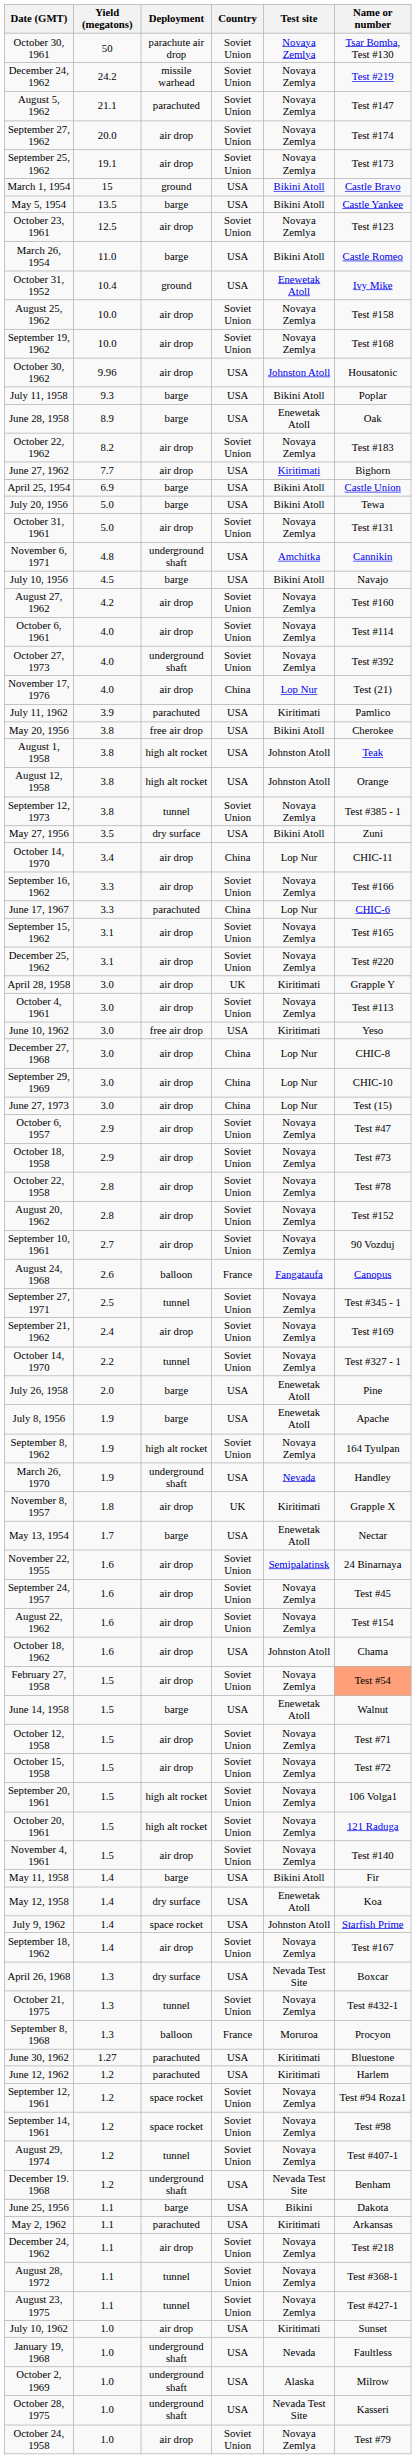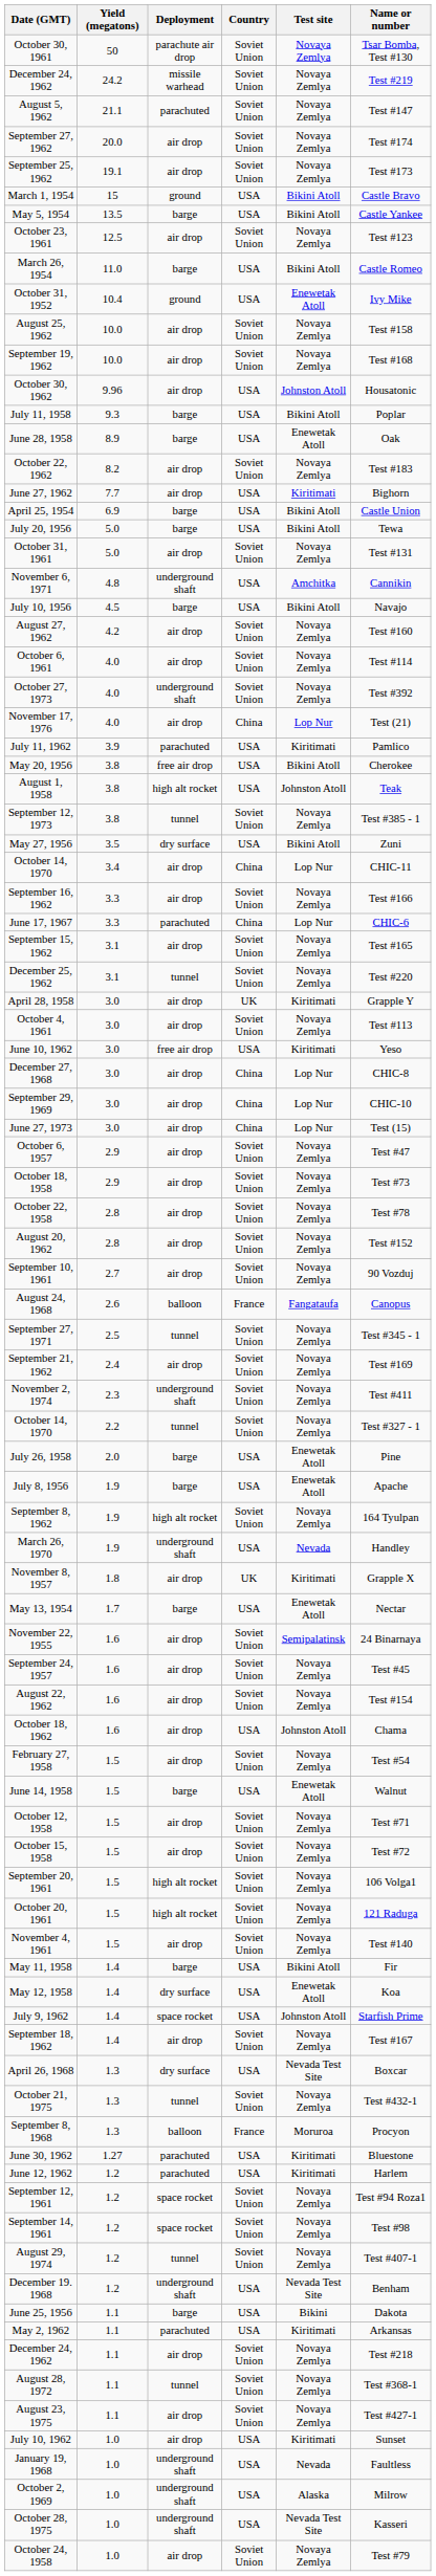- row: August 12, 1958 | 3.8 | high alt rocket | USA | Johnston Atoll | Orange
December 25, 1962 | Deployment: air drop -> tunnel
+ row: November 2, 1974 | 2.3 | underground shaft | Soviet Union | Novaya Zemlya | Test #411
February 27, 1958 | Name or number: lightsalmon background -> no background
August 23, 1975 | Deployment: tunnel -> air drop
